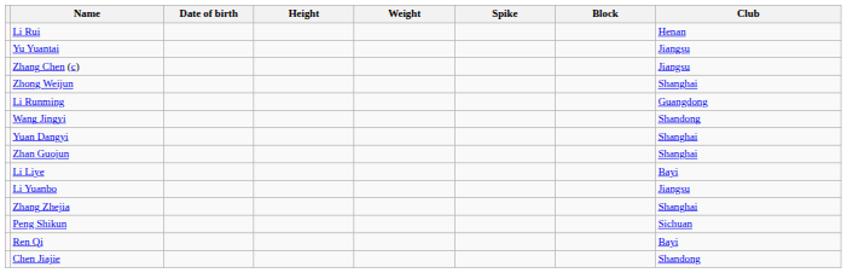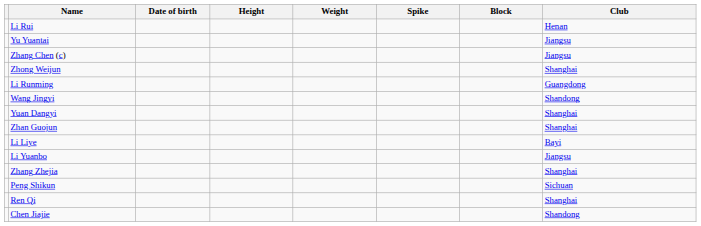Ren Qi | Club: Bayi -> Shanghai
